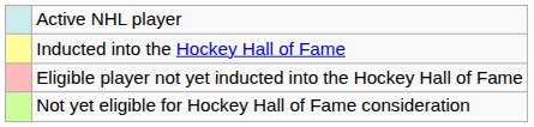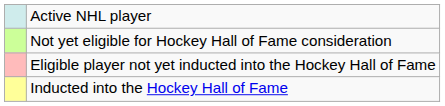rows swapped: Inducted into the Hockey Hall of Fame <-> Not yet eligible for Hockey Hall of Fame consideration
